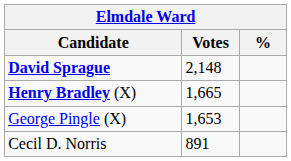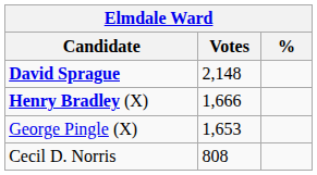Henry Bradley (X) | Votes: 1,665 -> 1,666
Cecil D. Norris | Votes: 891 -> 808
